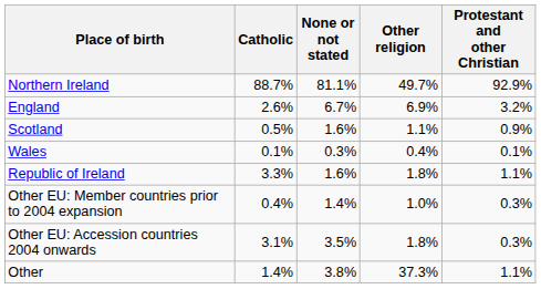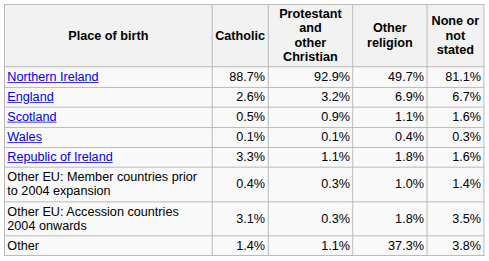columns swapped: Protestant and other Christian <-> None or not stated
